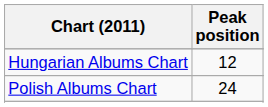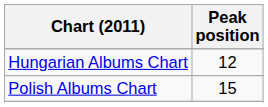Polish Albums Chart | Peak position: 24 -> 15
